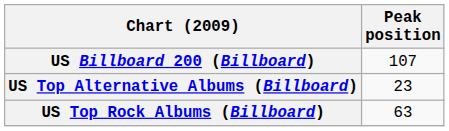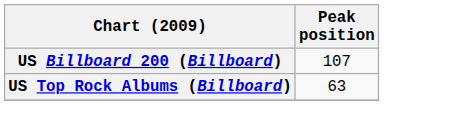- row: US Top Alternative Albums (Billboard) | 23
